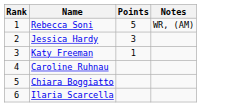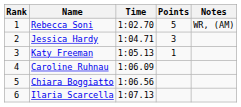+ column: Time | 1:02.70 | 1:04.71 | 1:05.13 | 1:06.09 | 1:06.56 | 1:07.13
